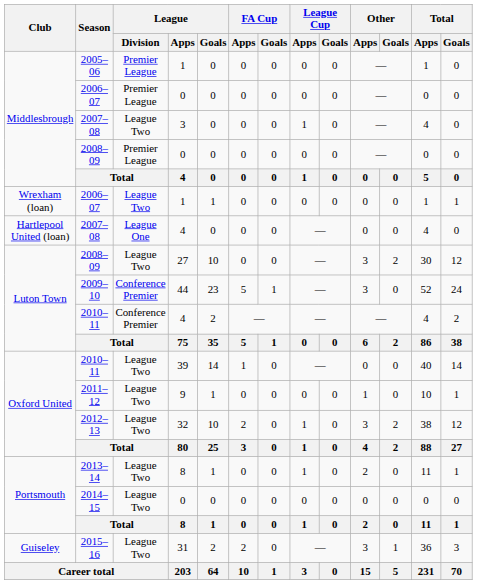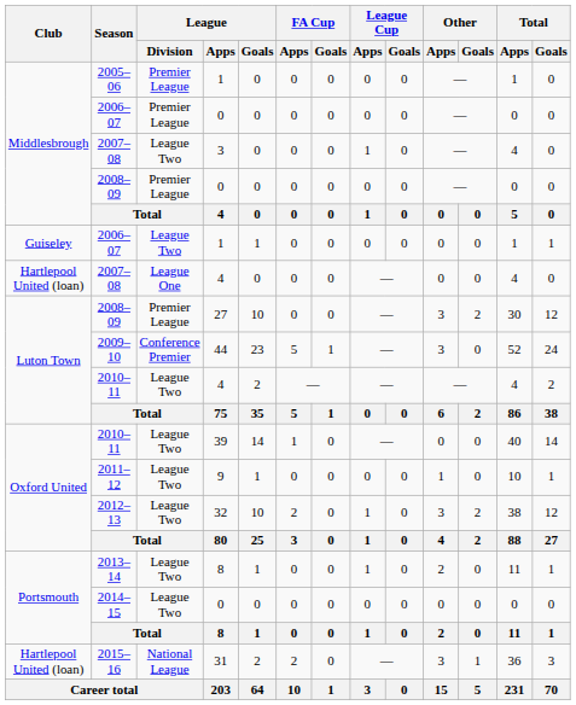2006–07 / 1 | Club: Wrexham (loan) -> Guiseley
2008–09 / 27 | League / Division: League Two -> Premier League
2010–11 / 4 | League / Division: Conference Premier -> League Two
2015–16 | Club: Guiseley -> Hartlepool United (loan)
2015–16 | League / Division: League Two -> National League
